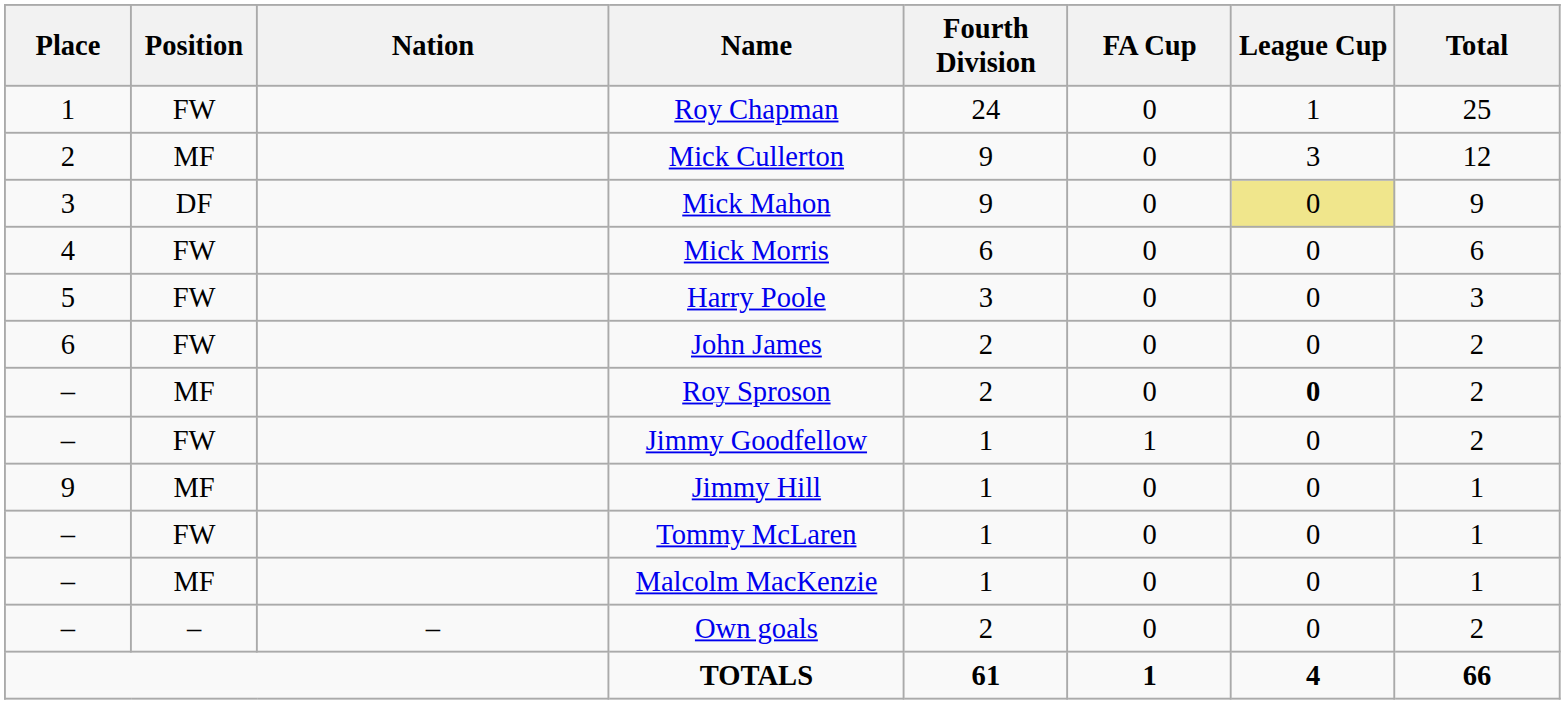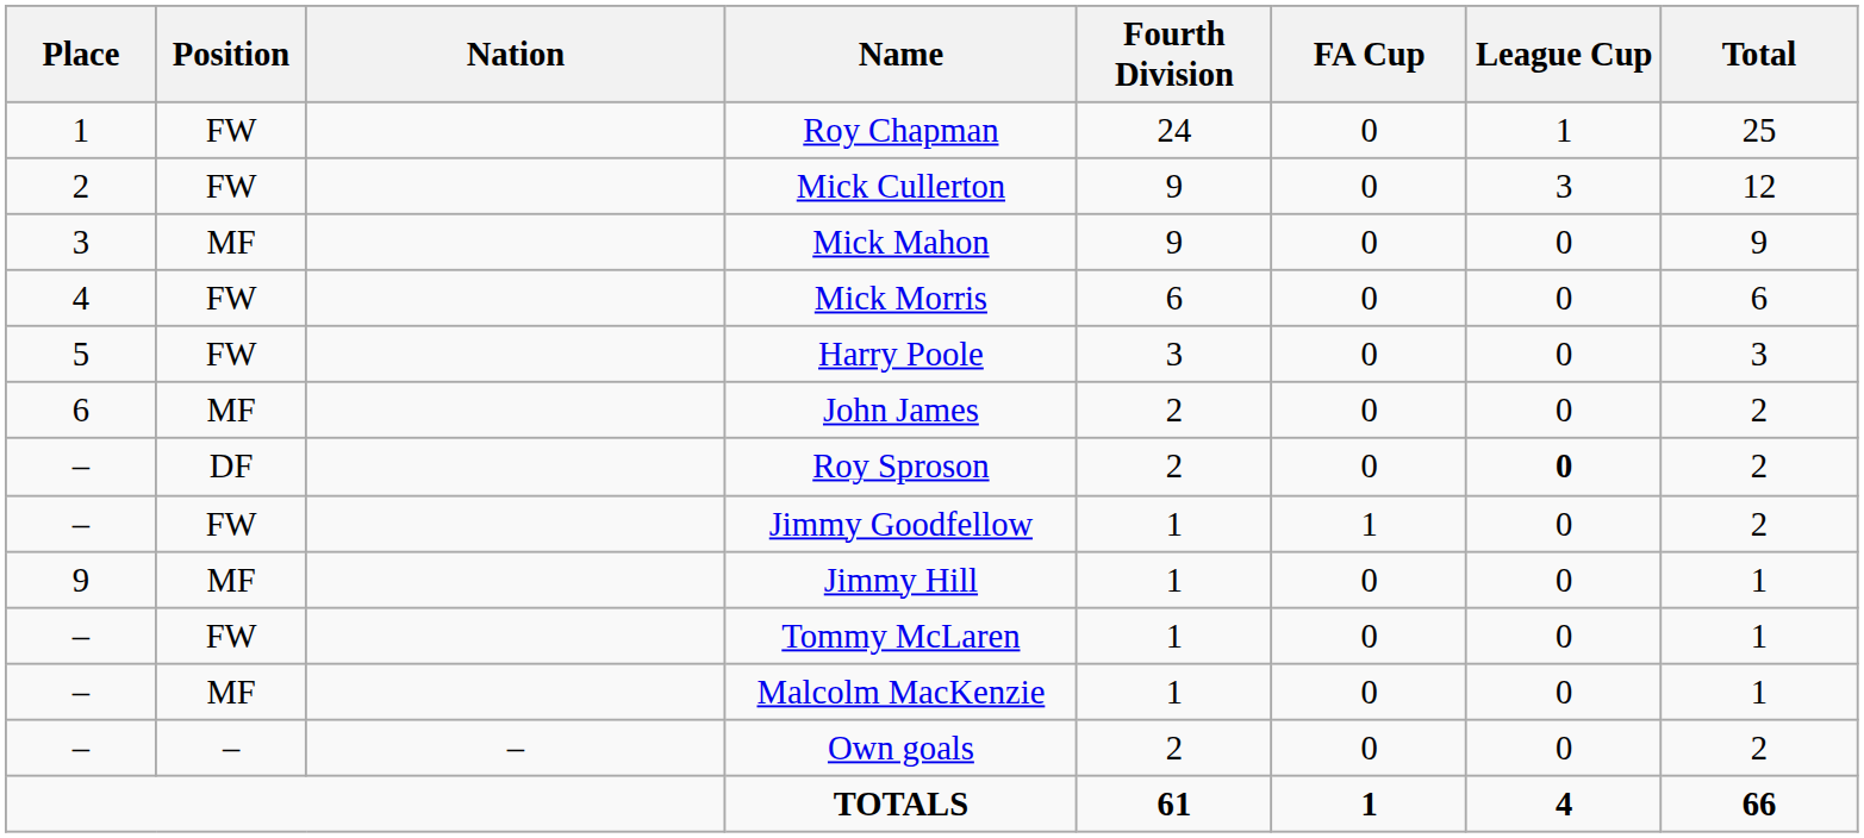Mick Cullerton | Position: MF -> FW
Mick Mahon | Position: DF -> MF
Mick Mahon | League Cup: khaki background -> no background
John James | Position: FW -> MF
Roy Sproson | Position: MF -> DF
